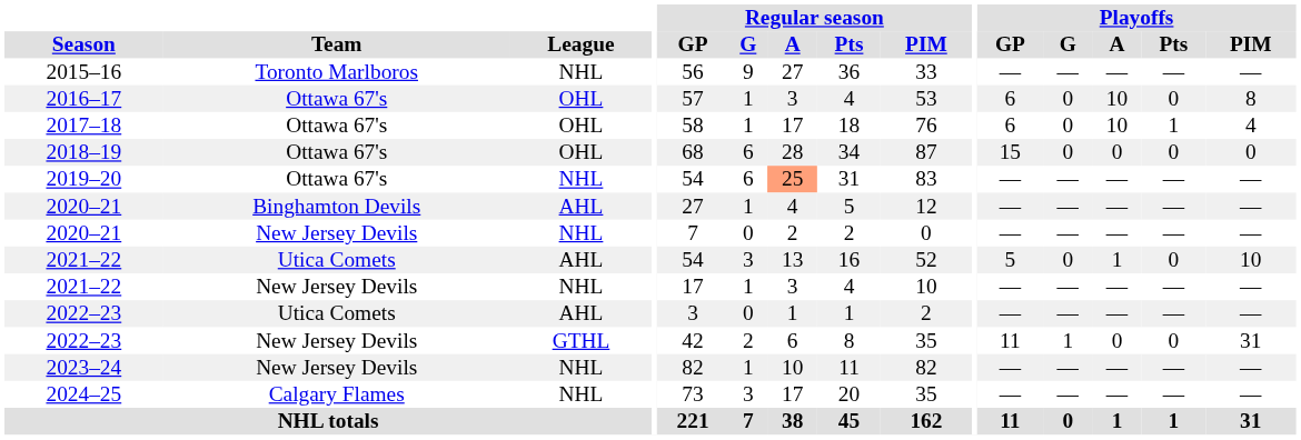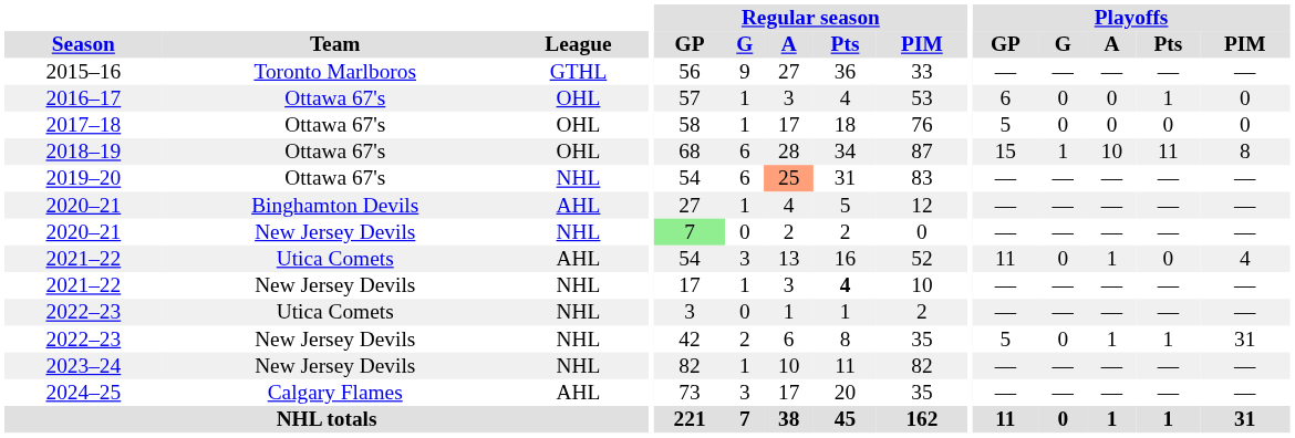2015–16 | League: NHL -> GTHL
2016–17 | Playoffs / A: 10 -> 0
2016–17 | Playoffs / Pts: 0 -> 1
2016–17 | Playoffs / PIM: 8 -> 0
2017–18 | Playoffs / GP: 6 -> 5
2017–18 | Playoffs / A: 10 -> 0
2017–18 | Playoffs / Pts: 1 -> 0
2017–18 | Playoffs / PIM: 4 -> 0
2018–19 | Playoffs / G: 0 -> 1
2018–19 | Playoffs / A: 0 -> 10
2018–19 | Playoffs / Pts: 0 -> 11
2018–19 | Playoffs / PIM: 0 -> 8
2020–21 / New Jersey Devils | Regular season / GP: no background -> lightgreen background
2021–22 / Utica Comets | Playoffs / GP: 5 -> 11
2021–22 / Utica Comets | Playoffs / PIM: 10 -> 4
2021–22 / New Jersey Devils | Regular season / Pts: normal -> bold
2022–23 / Utica Comets | League: AHL -> NHL
2022–23 / New Jersey Devils | League: GTHL -> NHL
2022–23 / New Jersey Devils | Playoffs / GP: 11 -> 5
2022–23 / New Jersey Devils | Playoffs / G: 1 -> 0
2022–23 / New Jersey Devils | Playoffs / A: 0 -> 1
2022–23 / New Jersey Devils | Playoffs / Pts: 0 -> 1
2024–25 | League: NHL -> AHL
